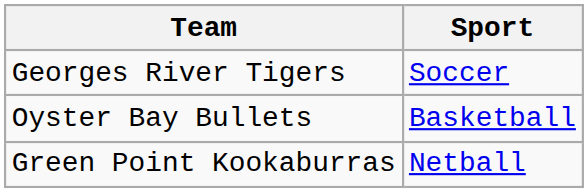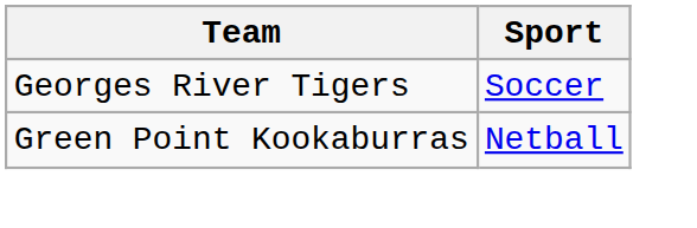- row: Oyster Bay Bullets | Basketball
